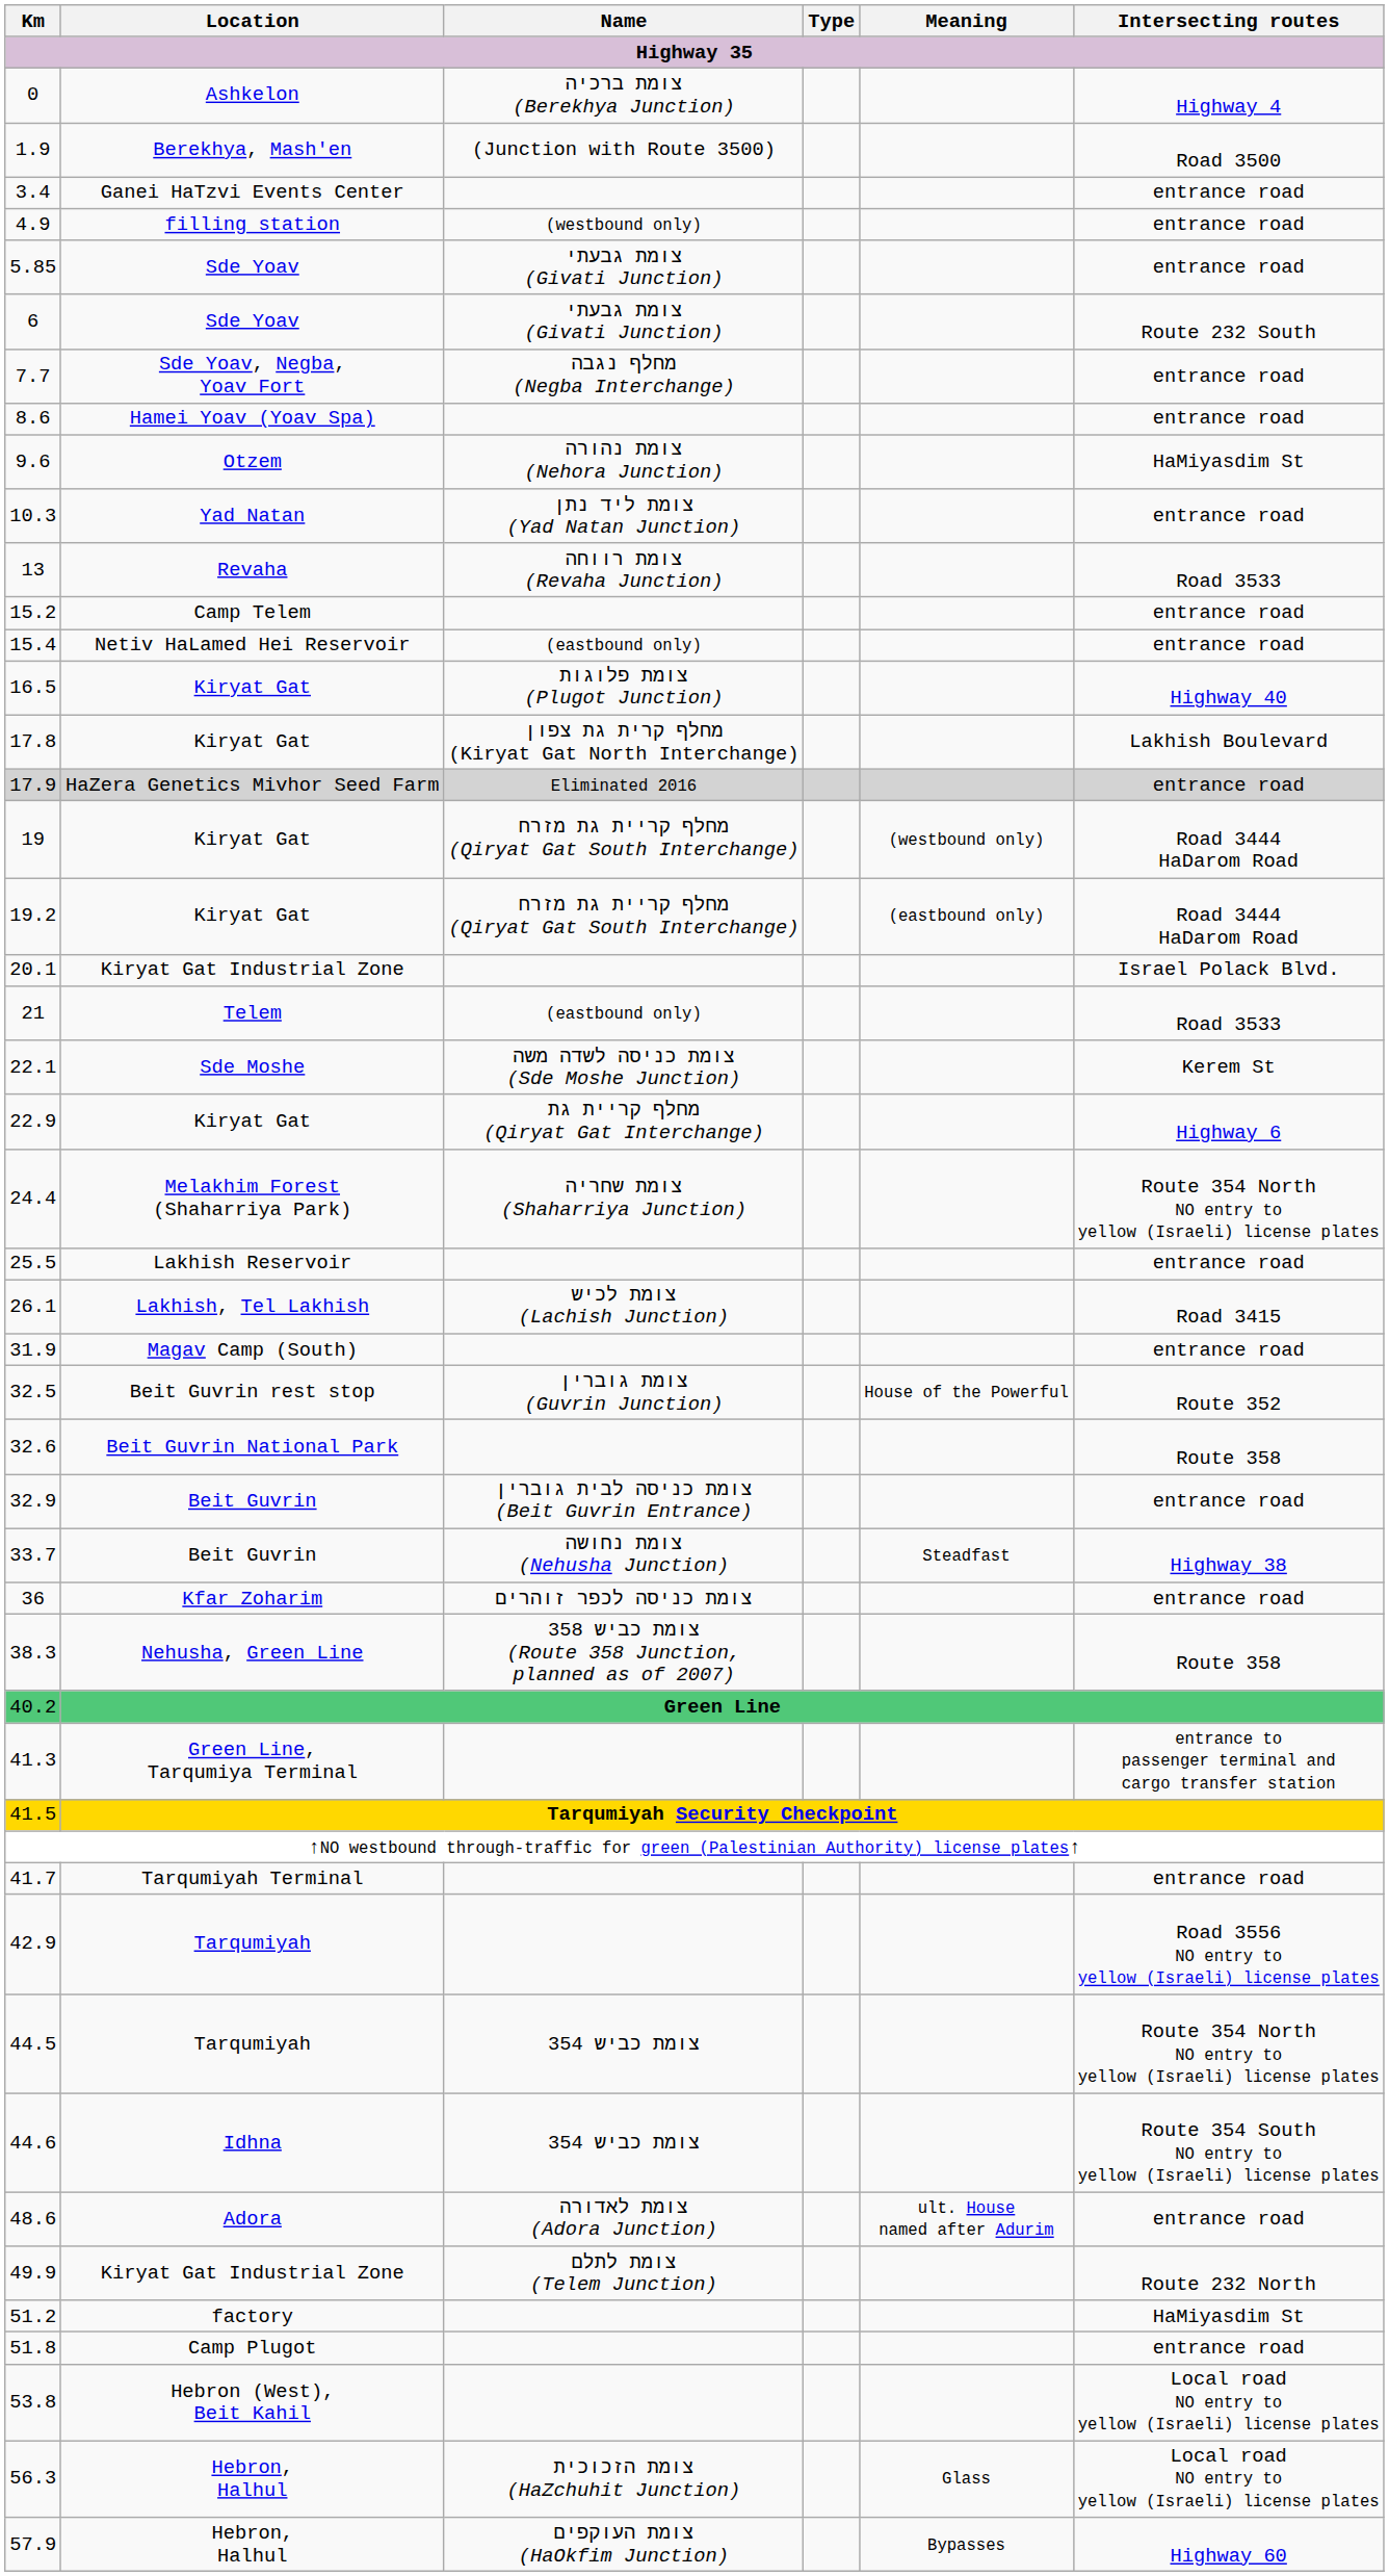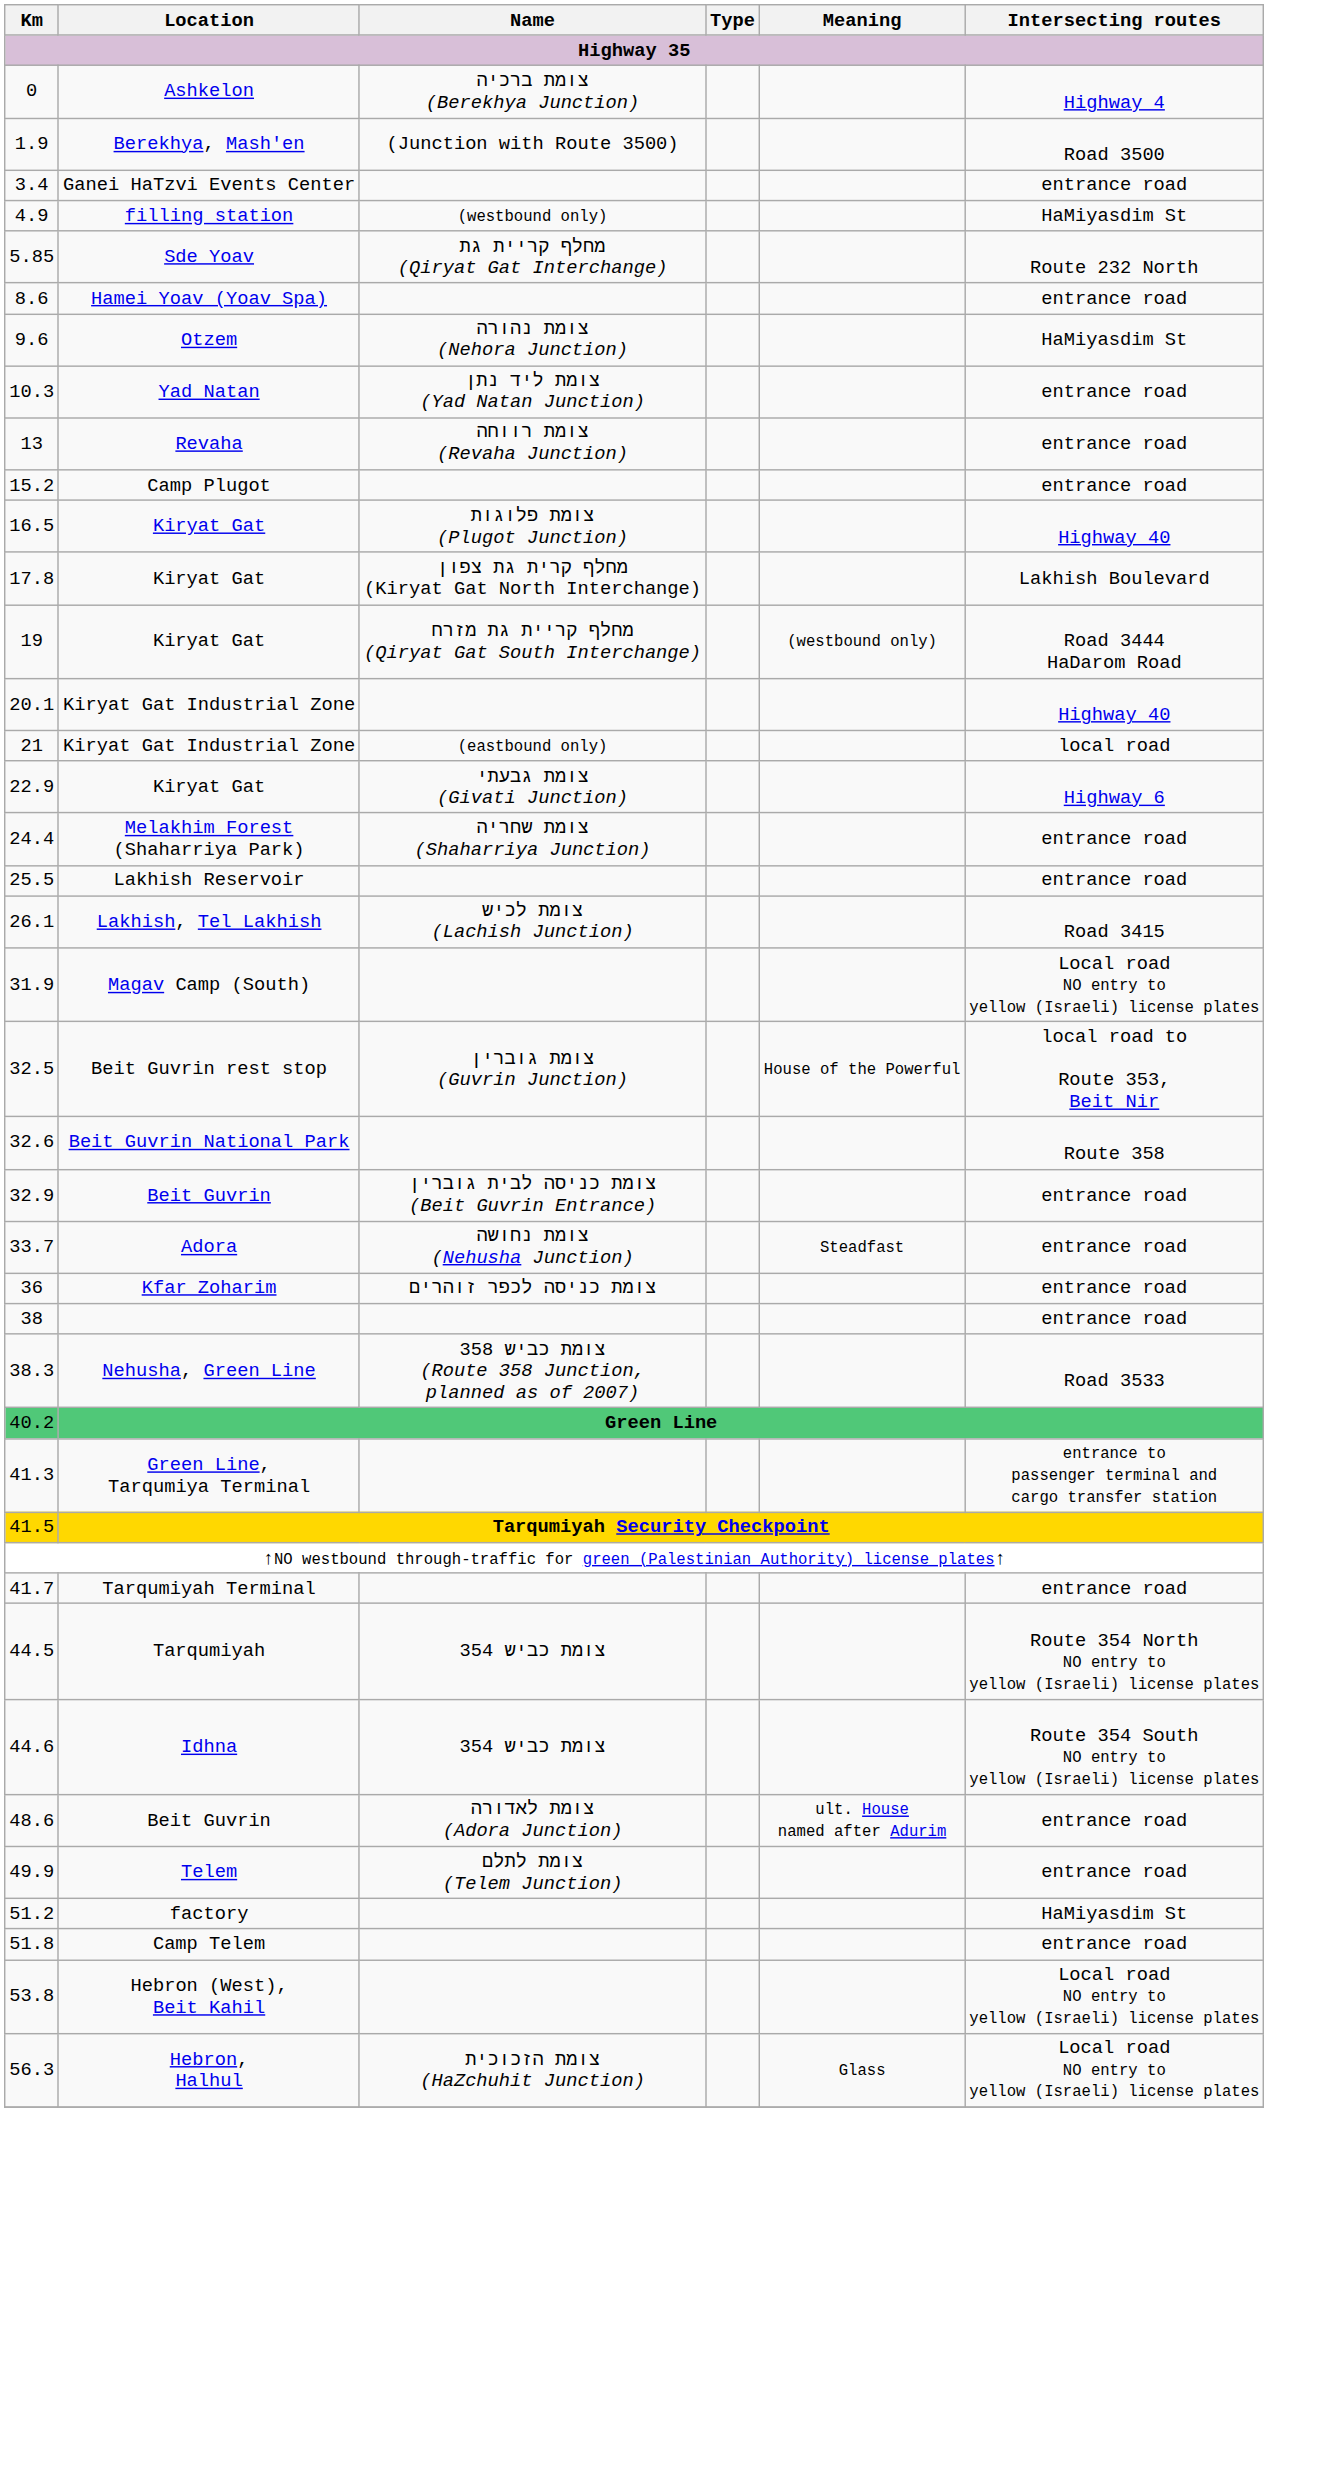4.9 | Intersecting routes: entrance road -> HaMiyasdim St
5.85 | Name: צומת גבעתי (Givati Junction) -> מחלף קריית גת (Qiryat Gat Interchange)
5.85 | Intersecting routes: entrance road -> Route 232 North
- row: 6 | Sde Yoav | צומת גבעתי (Givati Junction) | Route 232 South
- row: 7.7 | Sde Yoav, Negba, Yoav Fort | מחלף נגבה (Negba Interchange) | entrance road
13 | Intersecting routes: Road 3533 -> entrance road
15.2 | Location: Camp Telem -> Camp Plugot
- row: 15.4 | Netiv HaLamed Hei Reservoir | (eastbound only) | entrance road
- row: 17.9 | HaZera Genetics Mivhor Seed Farm | Eliminated 2016 | entrance road
- row: 19.2 | Kiryat Gat | מחלף קריית גת מזרח (Qiryat Gat South Interchange) | (eastbound only) | Road 3444 HaDarom Road
20.1 | Intersecting routes: Israel Polack Blvd. -> Highway 40
21 | Location: Telem -> Kiryat Gat Industrial Zone
21 | Intersecting routes: Road 3533 -> local road
- row: 22.1 | Sde Moshe | צומת כניסה לשדה משה (Sde Moshe Junction) | Kerem St
22.9 | Name: מחלף קריית גת (Qiryat Gat Interchange) -> צומת גבעתי (Givati Junction)
24.4 | Intersecting routes: Route 354 North NO entry to yellow (Israeli) license plates -> entrance road
31.9 | Intersecting routes: entrance road -> Local road NO entry to yellow (Israeli) license plates
32.5 | Intersecting routes: Route 352 -> local road to Route 353, Beit Nir
33.7 | Location: Beit Guvrin -> Adora
33.7 | Intersecting routes: Highway 38 -> entrance road
+ row: 38 | entrance road
38.3 | Intersecting routes: Route 358 -> Road 3533
- row: 42.9 | Tarqumiyah | Road 3556 NO entry to yellow (Israeli) license plates
48.6 | Location: Adora -> Beit Guvrin
49.9 | Location: Kiryat Gat Industrial Zone -> Telem
49.9 | Intersecting routes: Route 232 North -> entrance road
51.8 | Location: Camp Plugot -> Camp Telem
- row: 57.9 | Hebron, Halhul | צומת העוקפים (HaOkfim Junction) | Bypasses | Highway 60
